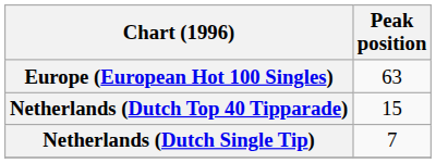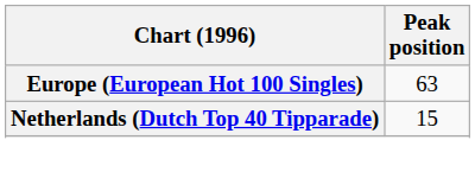- row: Netherlands (Dutch Single Tip) | 7
